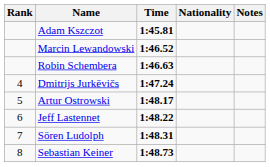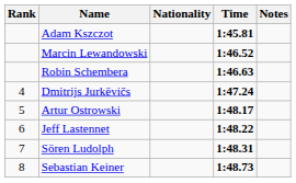columns swapped: Nationality <-> Time
